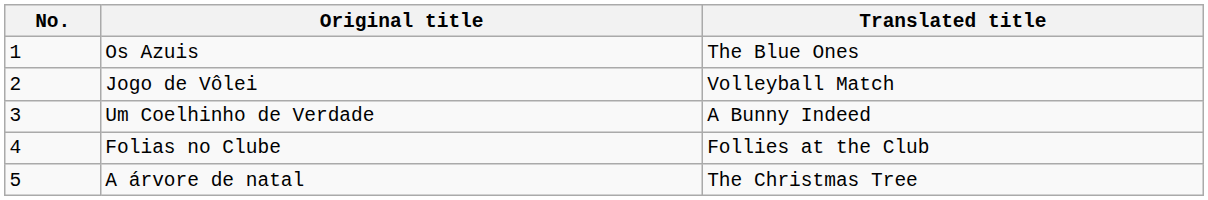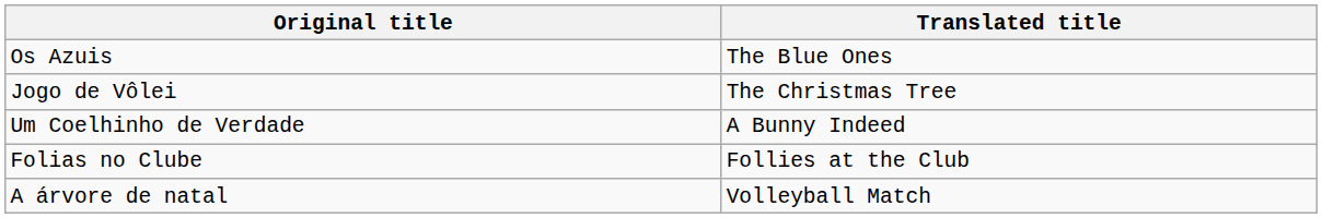- column: No. | 1 | 2 | 3 | 4 | 5
Jogo de Vôlei | Translated title: Volleyball Match -> The Christmas Tree
A árvore de natal | Translated title: The Christmas Tree -> Volleyball Match
